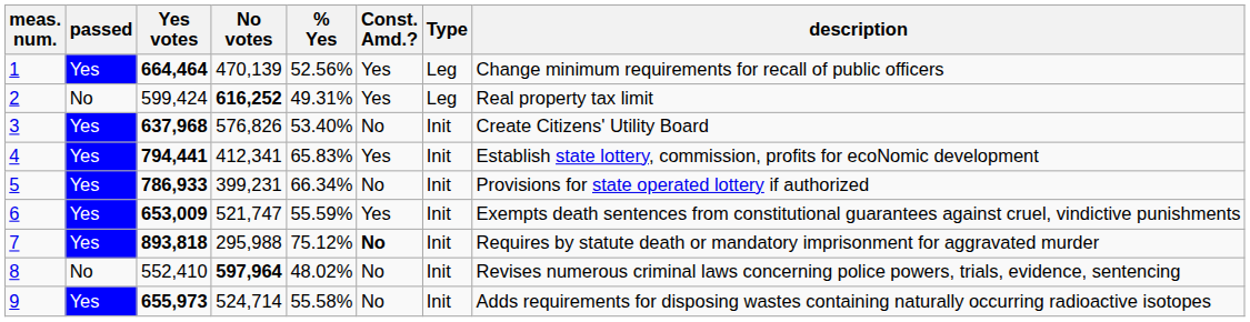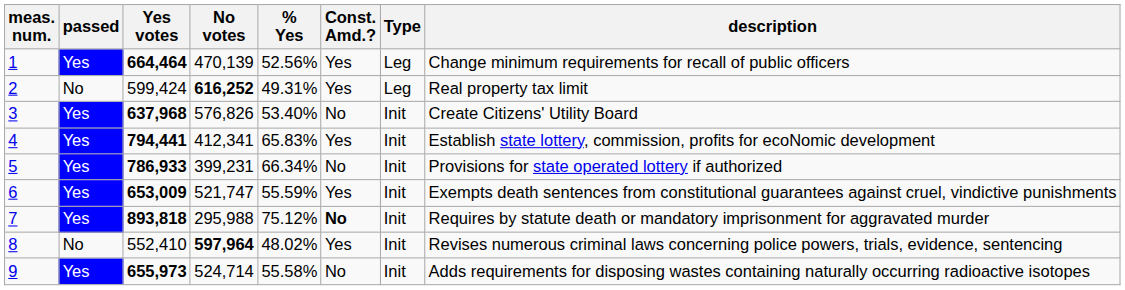8 | Const. Amd.?: No -> Yes
